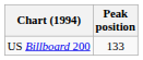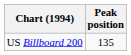US Billboard 200 | Peak position: 133 -> 135
